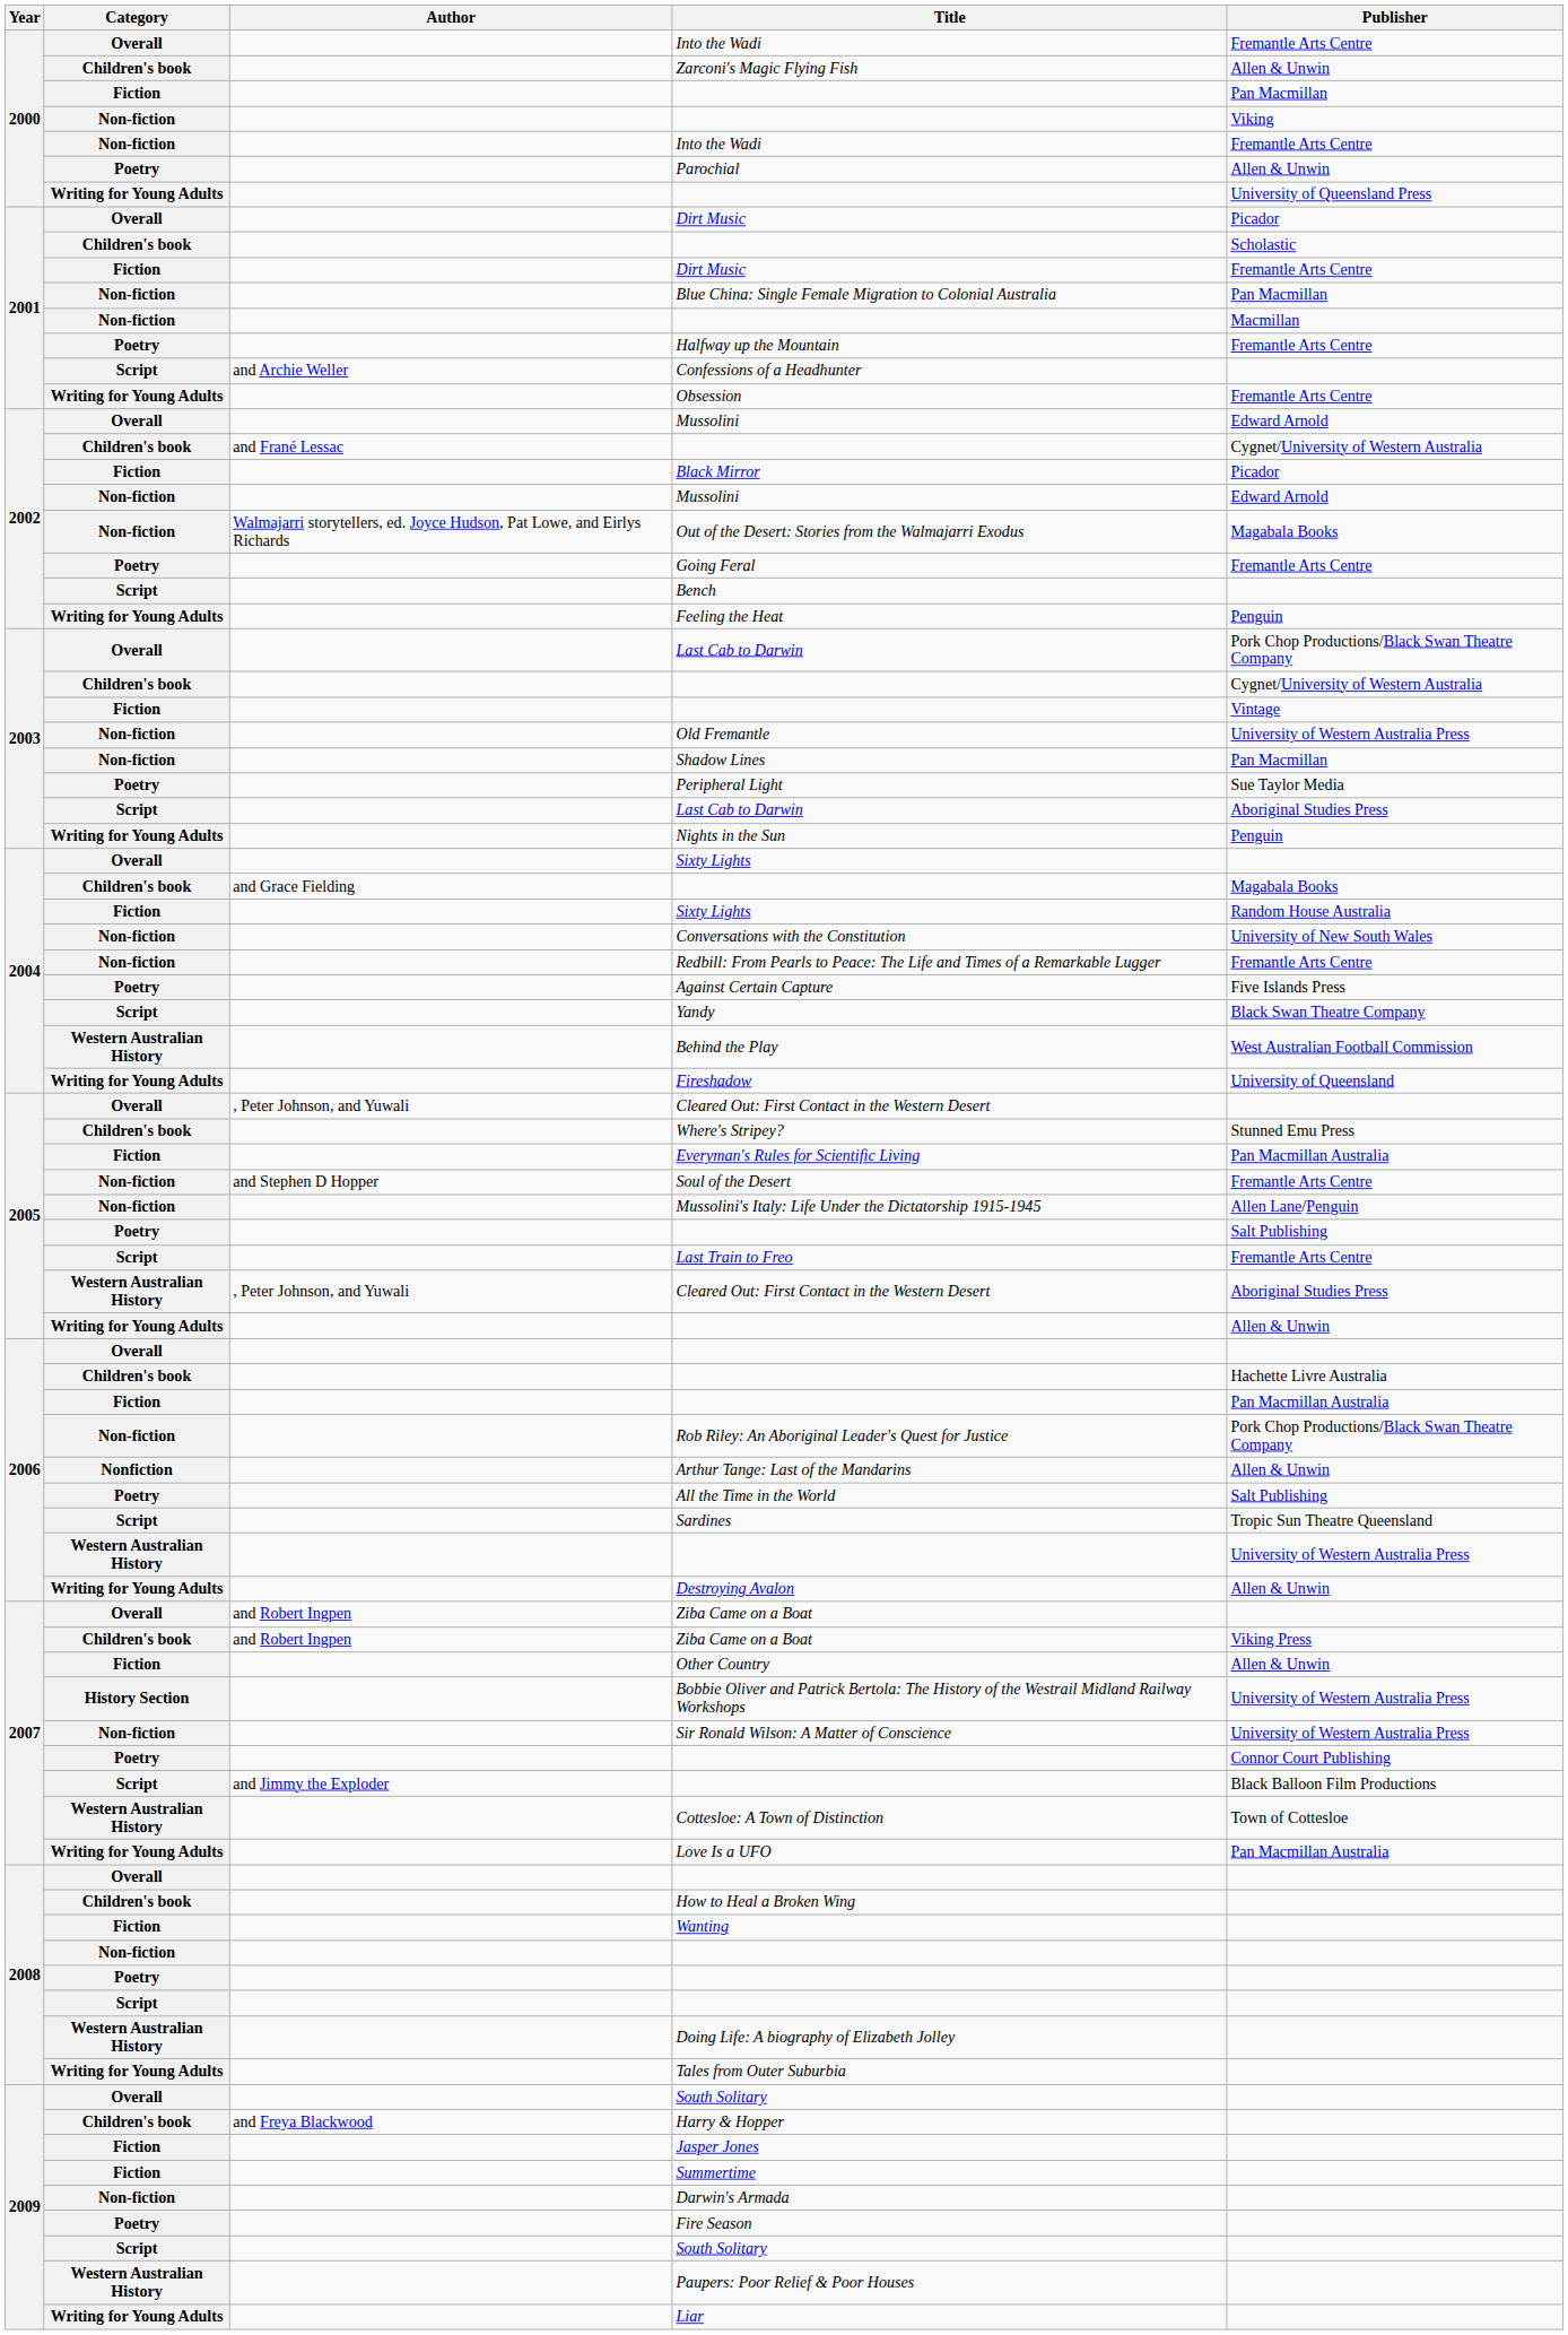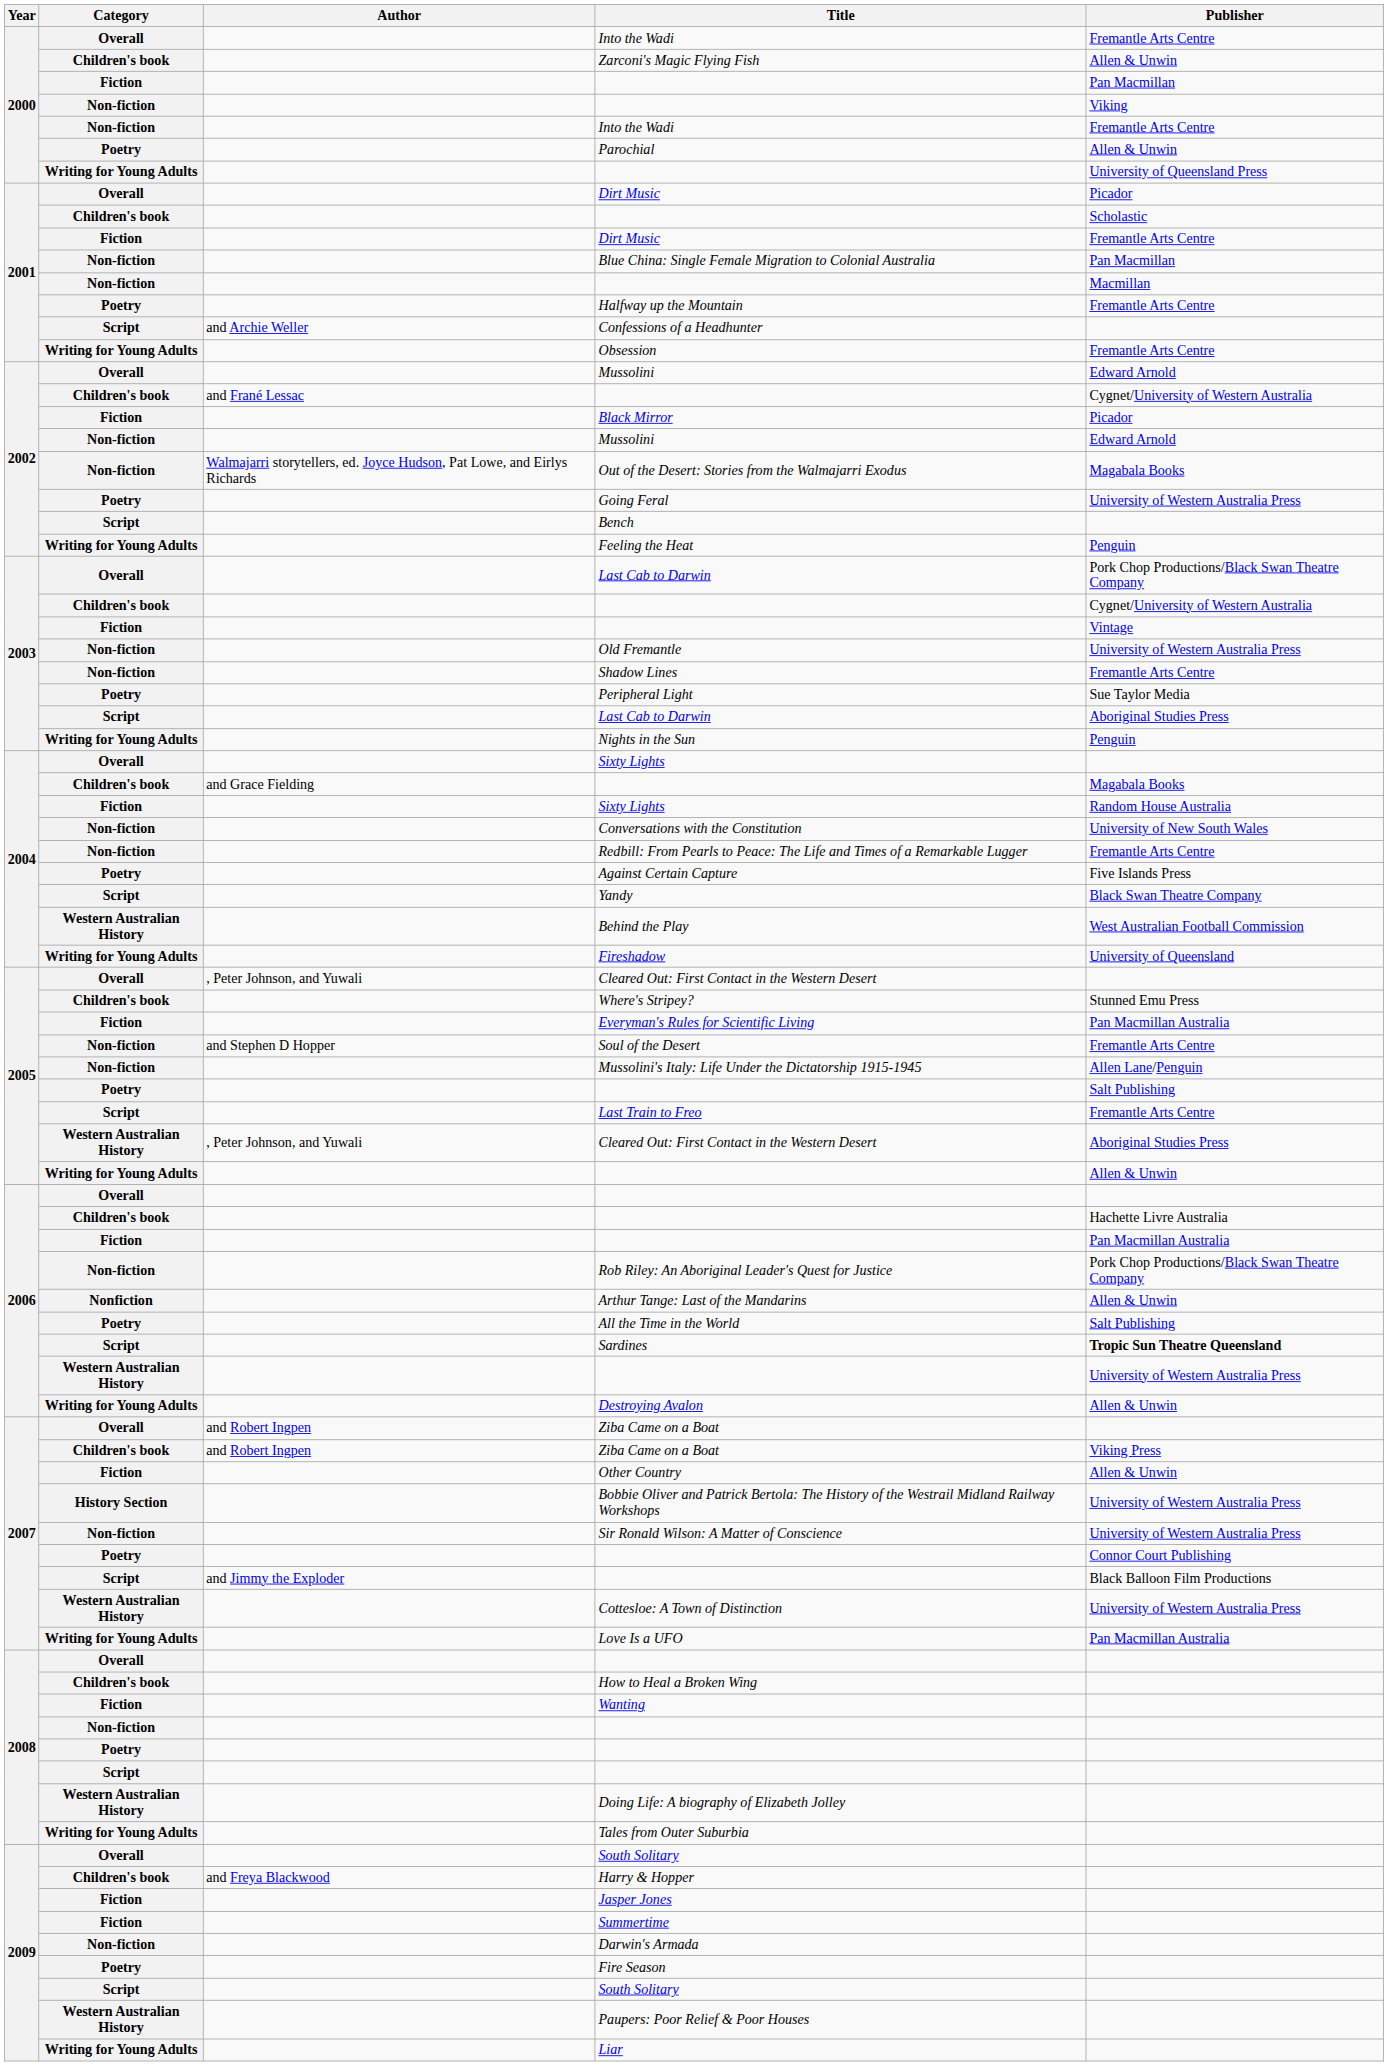Going Feral | Publisher: Fremantle Arts Centre -> University of Western Australia Press
Shadow Lines | Publisher: Pan Macmillan -> Fremantle Arts Centre
Sardines | Publisher: normal -> bold
Cottesloe: A Town of Distinction | Publisher: Town of Cottesloe -> University of Western Australia Press
